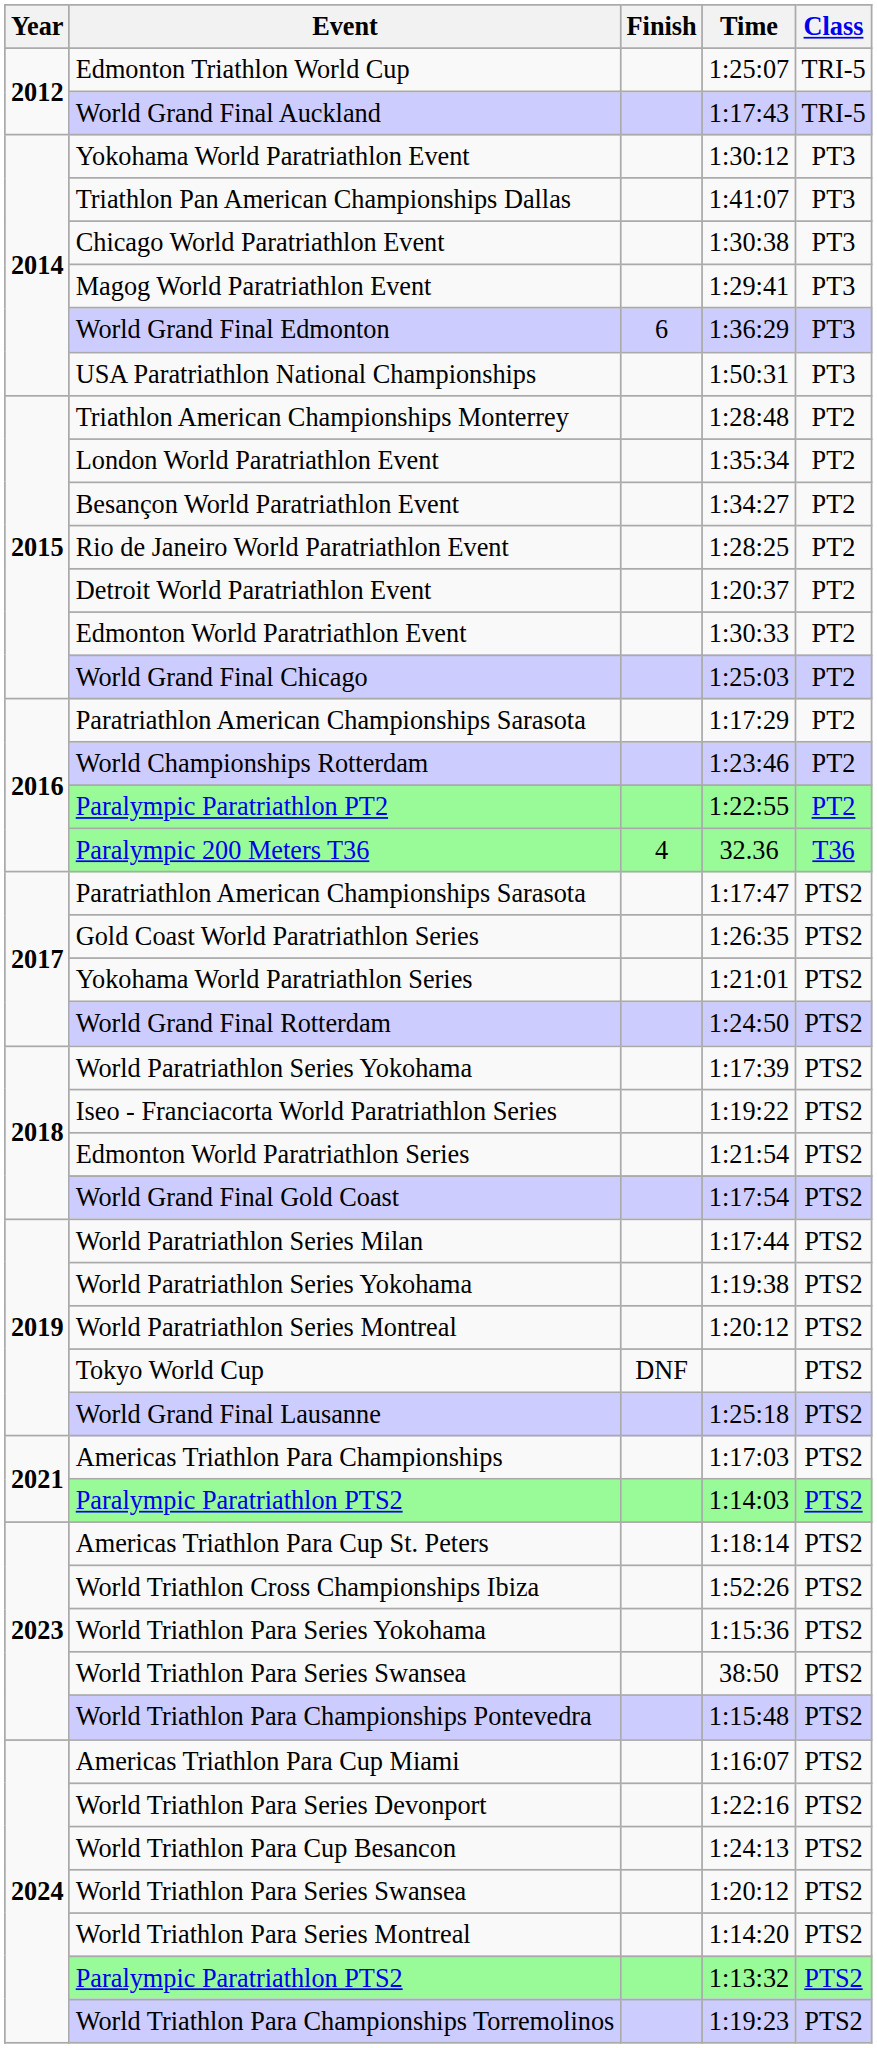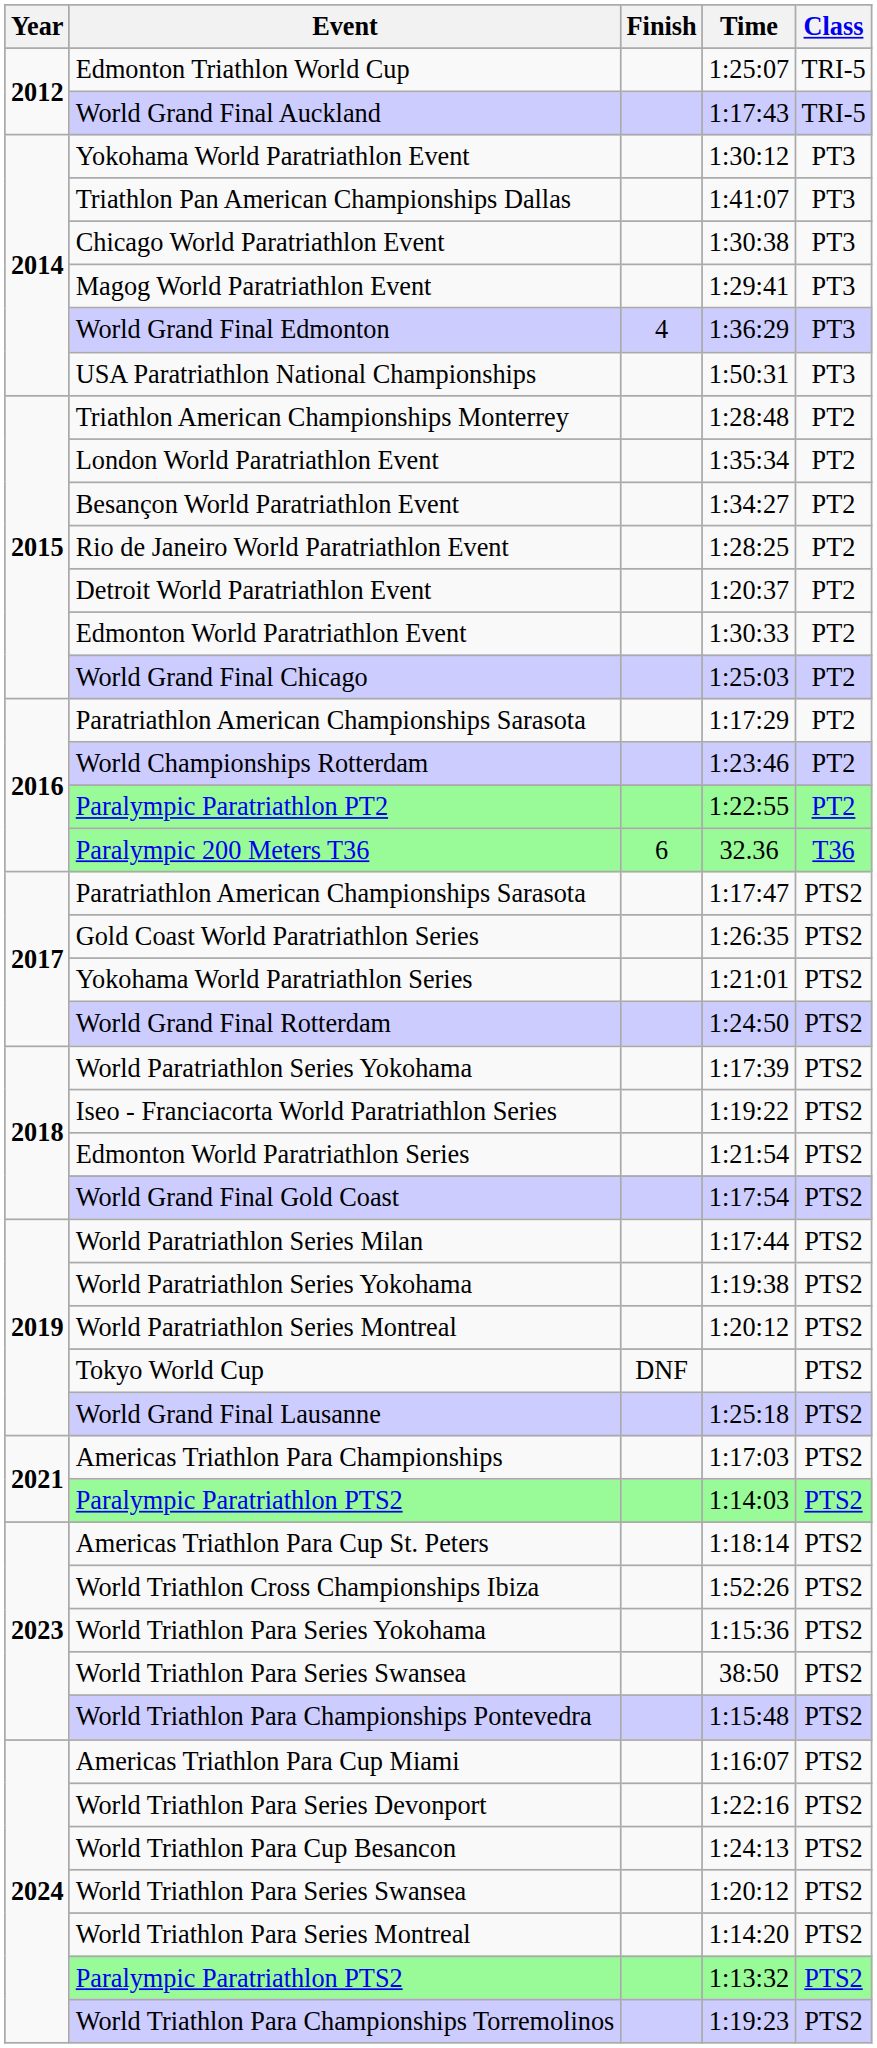World Grand Final Edmonton | Finish: 6 -> 4
Paralympic 200 Meters T36 | Finish: 4 -> 6
